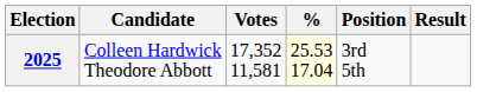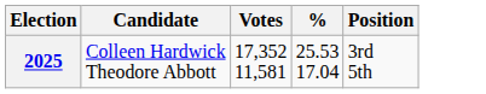- column: Result
2025 | %: lightyellow background -> no background
